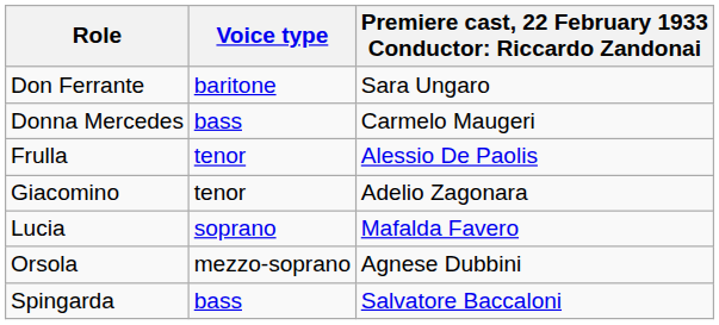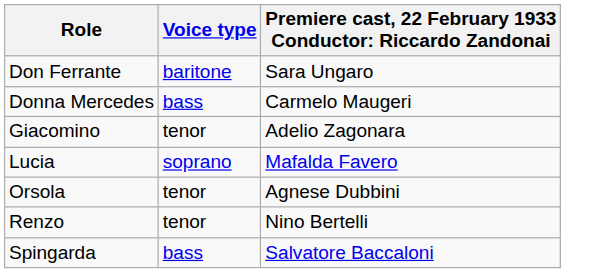- row: Frulla | tenor | Alessio De Paolis
Orsola | Voice type: mezzo-soprano -> tenor
+ row: Renzo | tenor | Nino Bertelli
